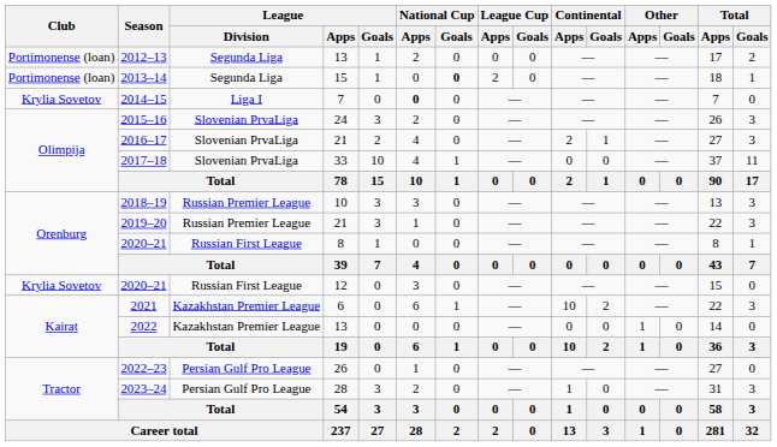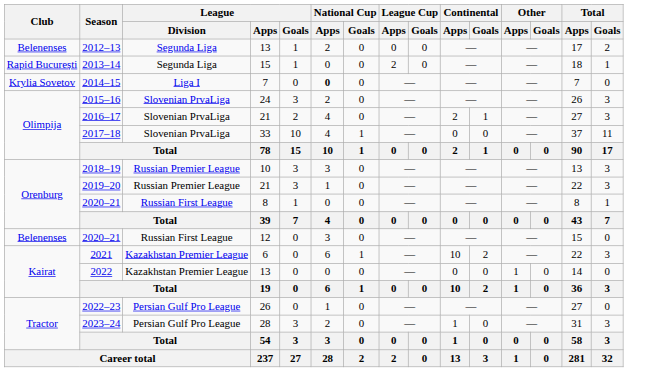2012–13 | Club: Portimonense (loan) -> Belenenses
2013–14 | Club: Portimonense (loan) -> Rapid București
2013–14 | National Cup / Goals: bold -> normal
2020–21 / 12 | Club: Krylia Sovetov -> Belenenses
